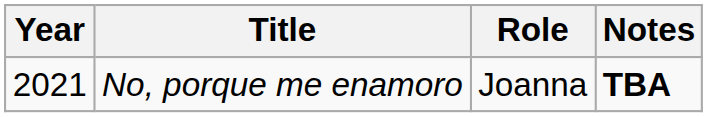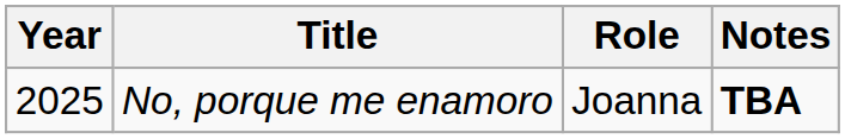No, porque me enamoro | Year: 2021 -> 2025
